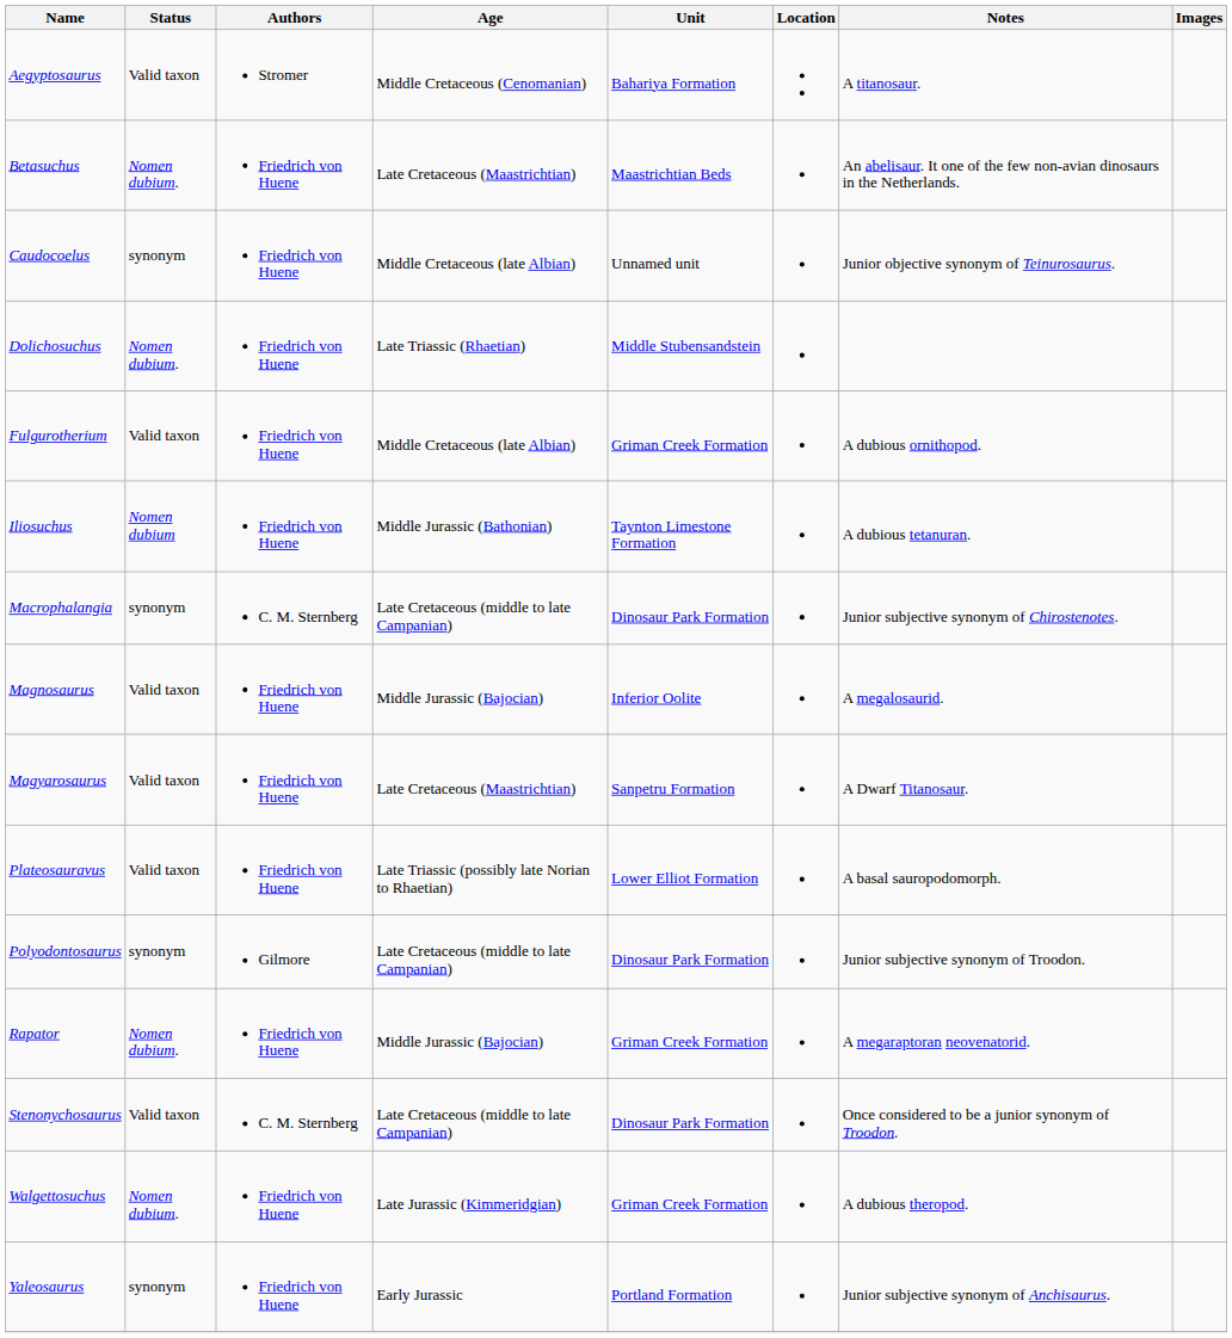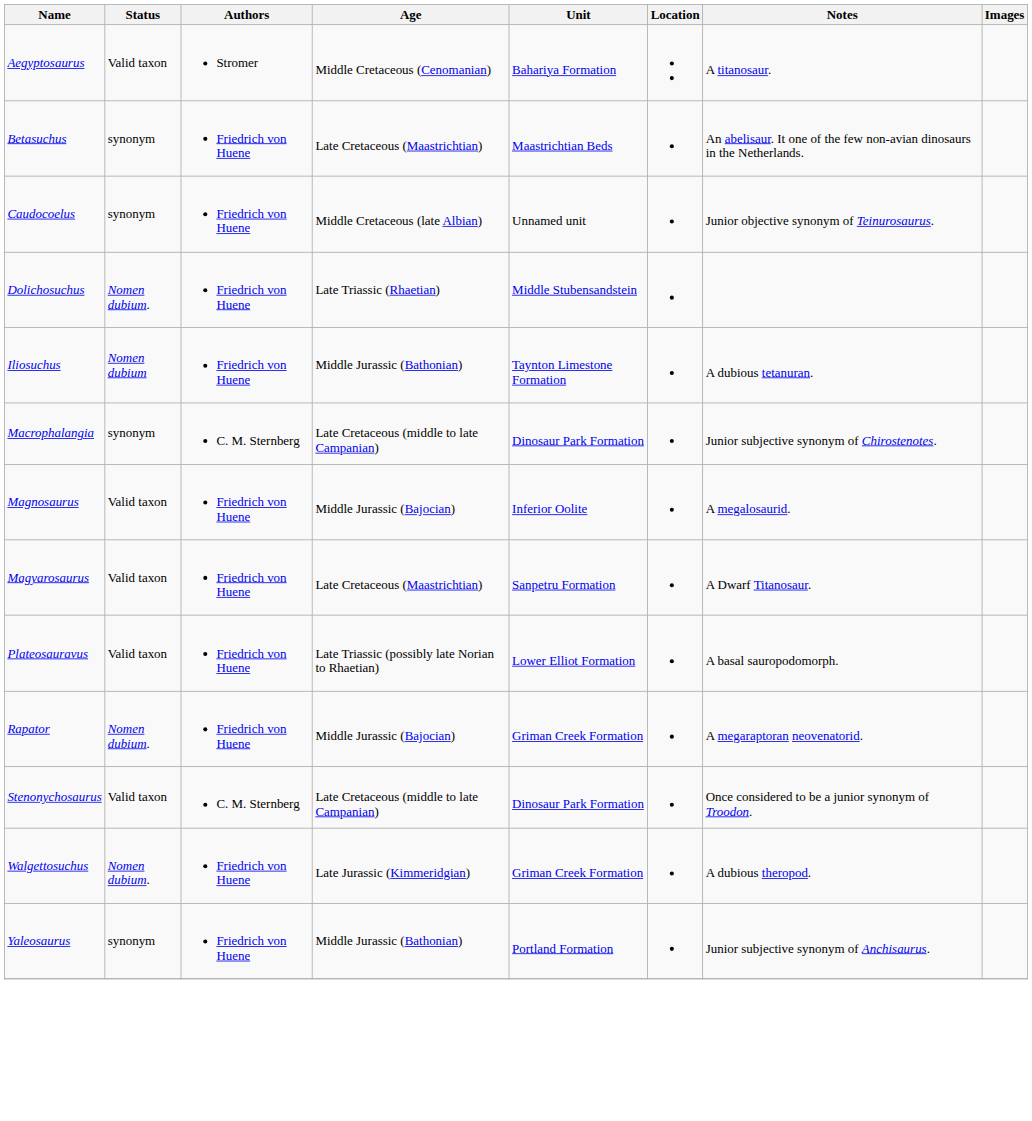Betasuchus | Status: Nomen dubium. -> synonym
- row: Fulgurotherium | Valid taxon | Friedrich von Huene | Middle Cretaceous (late Albian) | Griman Creek Formation | A dubious ornithopod.
- row: Polyodontosaurus | synonym | Gilmore | Late Cretaceous (middle to late Campanian) | Dinosaur Park Formation | Junior subjective synonym of Troodon.
Yaleosaurus | Age: Early Jurassic -> Middle Jurassic (Bathonian)
